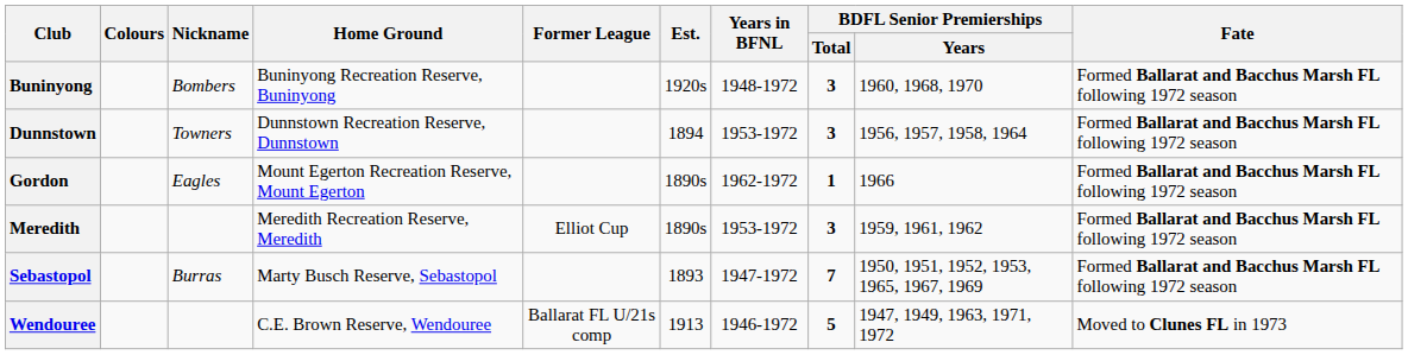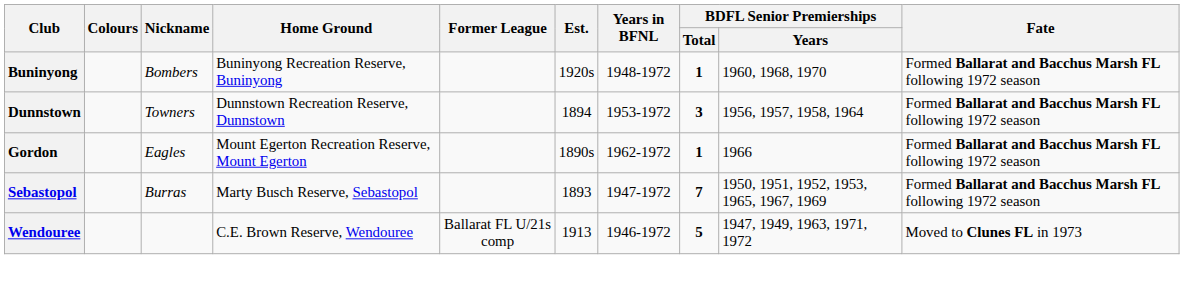Buninyong | BDFL Senior Premierships / Total: 3 -> 1
- row: Meredith | Meredith Recreation Reserve, Meredith | Elliot Cup | 1890s | 1953-1972 | 3 | 1959, 1961, 1962 | Formed Ballarat and Bacchus Marsh FL following 1972 season
